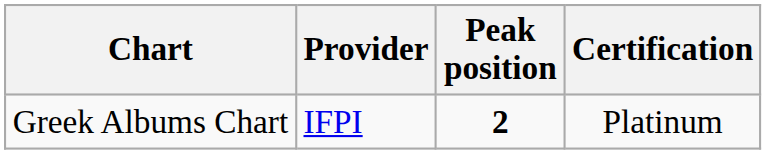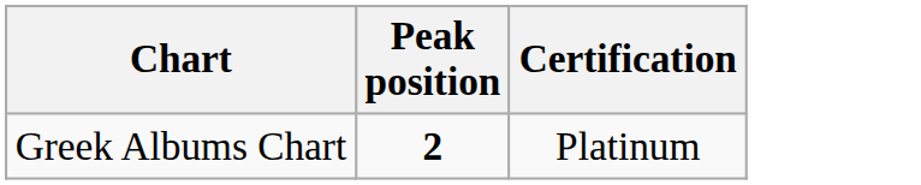- column: Provider | IFPI
